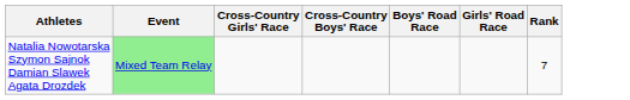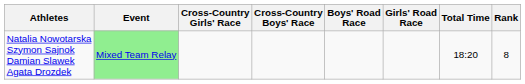+ column: Total Time | 18:20
Natalia Nowotarska Szymon Sajnok Damian Slawek Agata Drozdek | Rank: 7 -> 8
